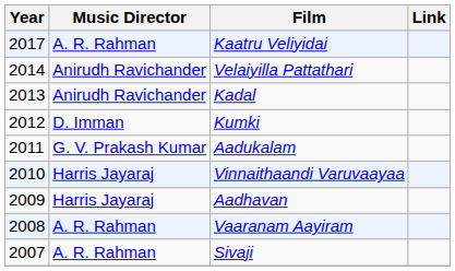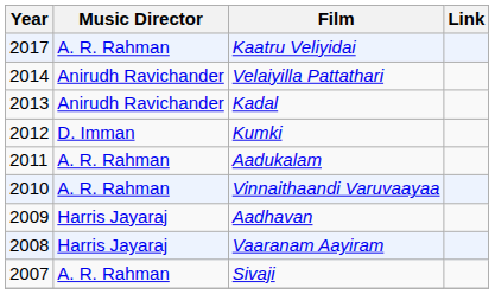Aadukalam | Music Director: G. V. Prakash Kumar -> A. R. Rahman
Vinnaithaandi Varuvaayaa | Music Director: Harris Jayaraj -> A. R. Rahman
Vaaranam Aayiram | Music Director: A. R. Rahman -> Harris Jayaraj
